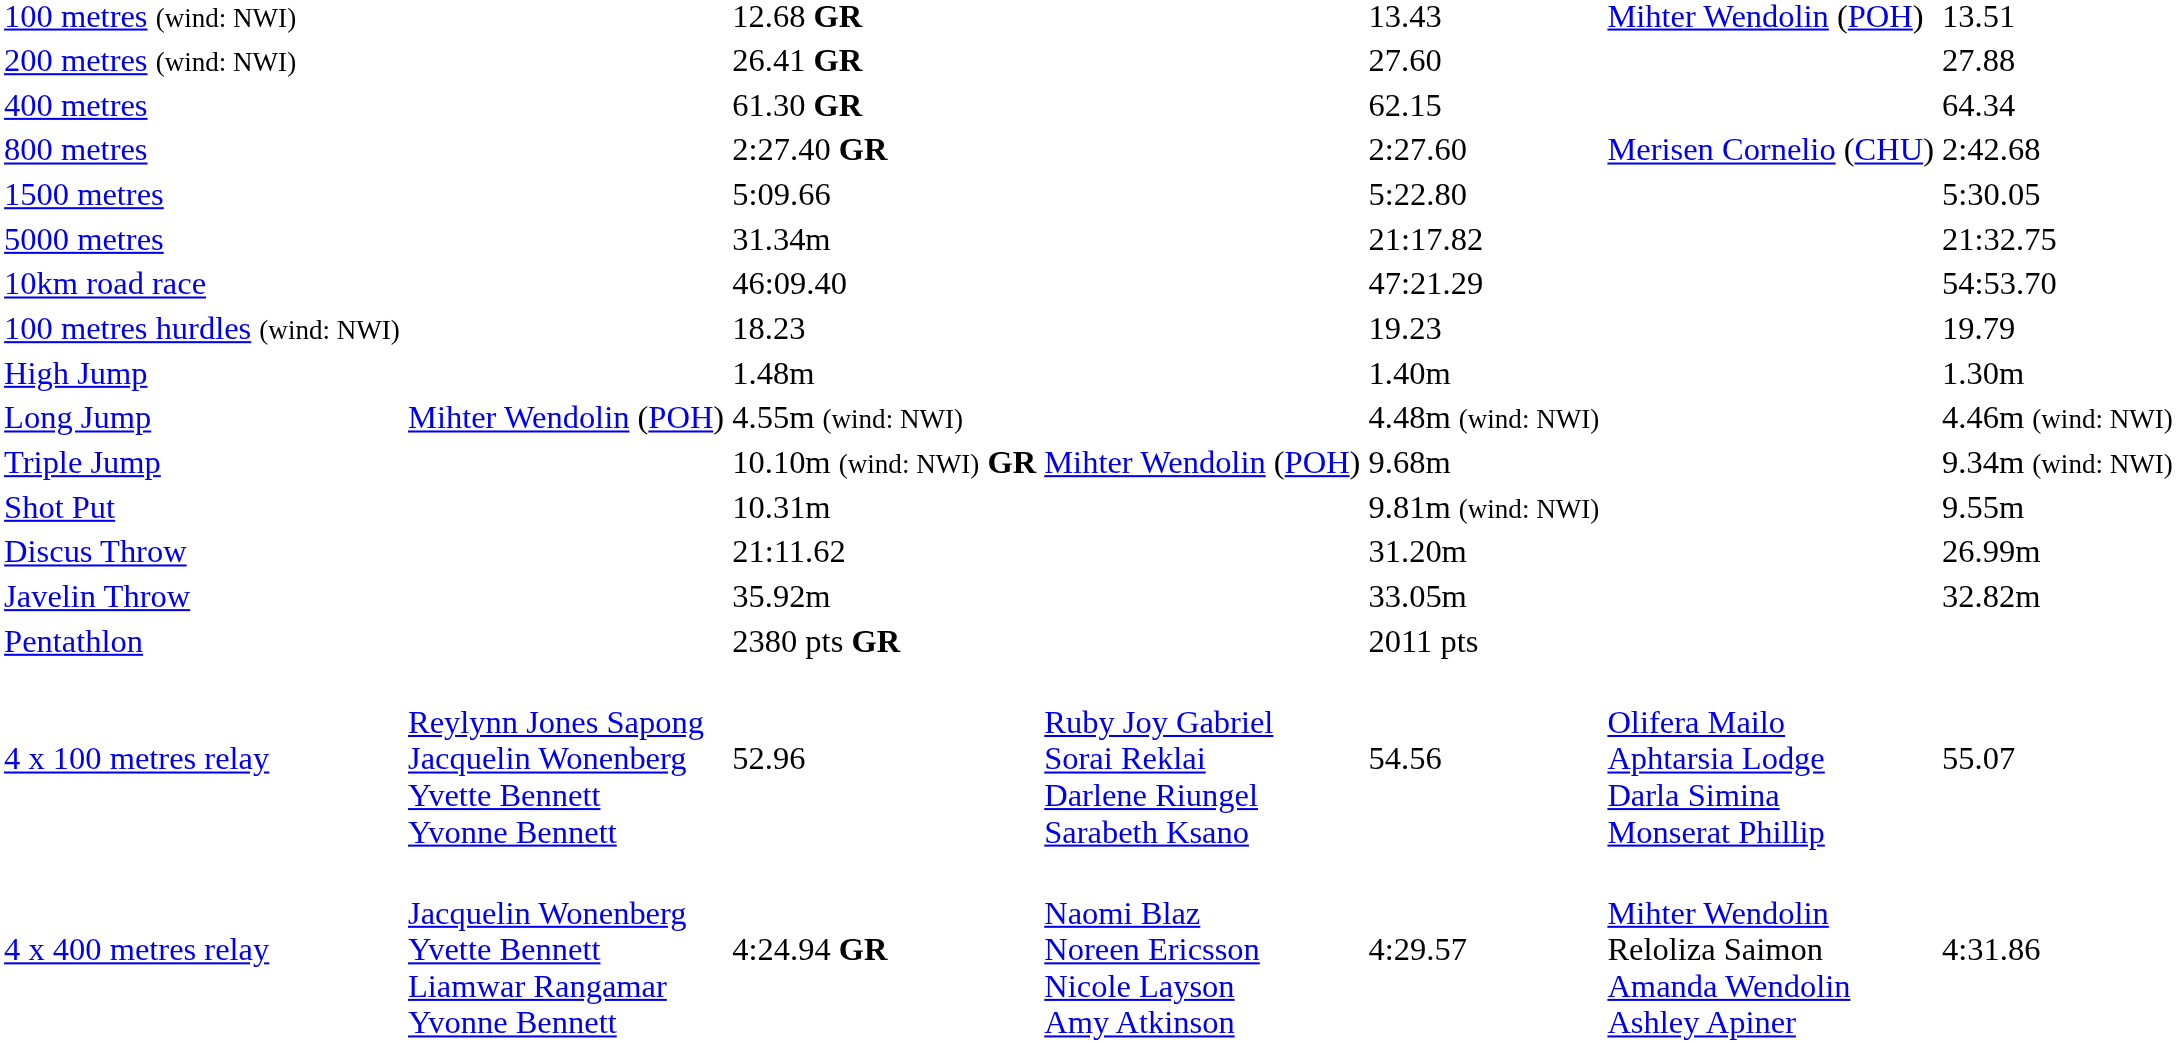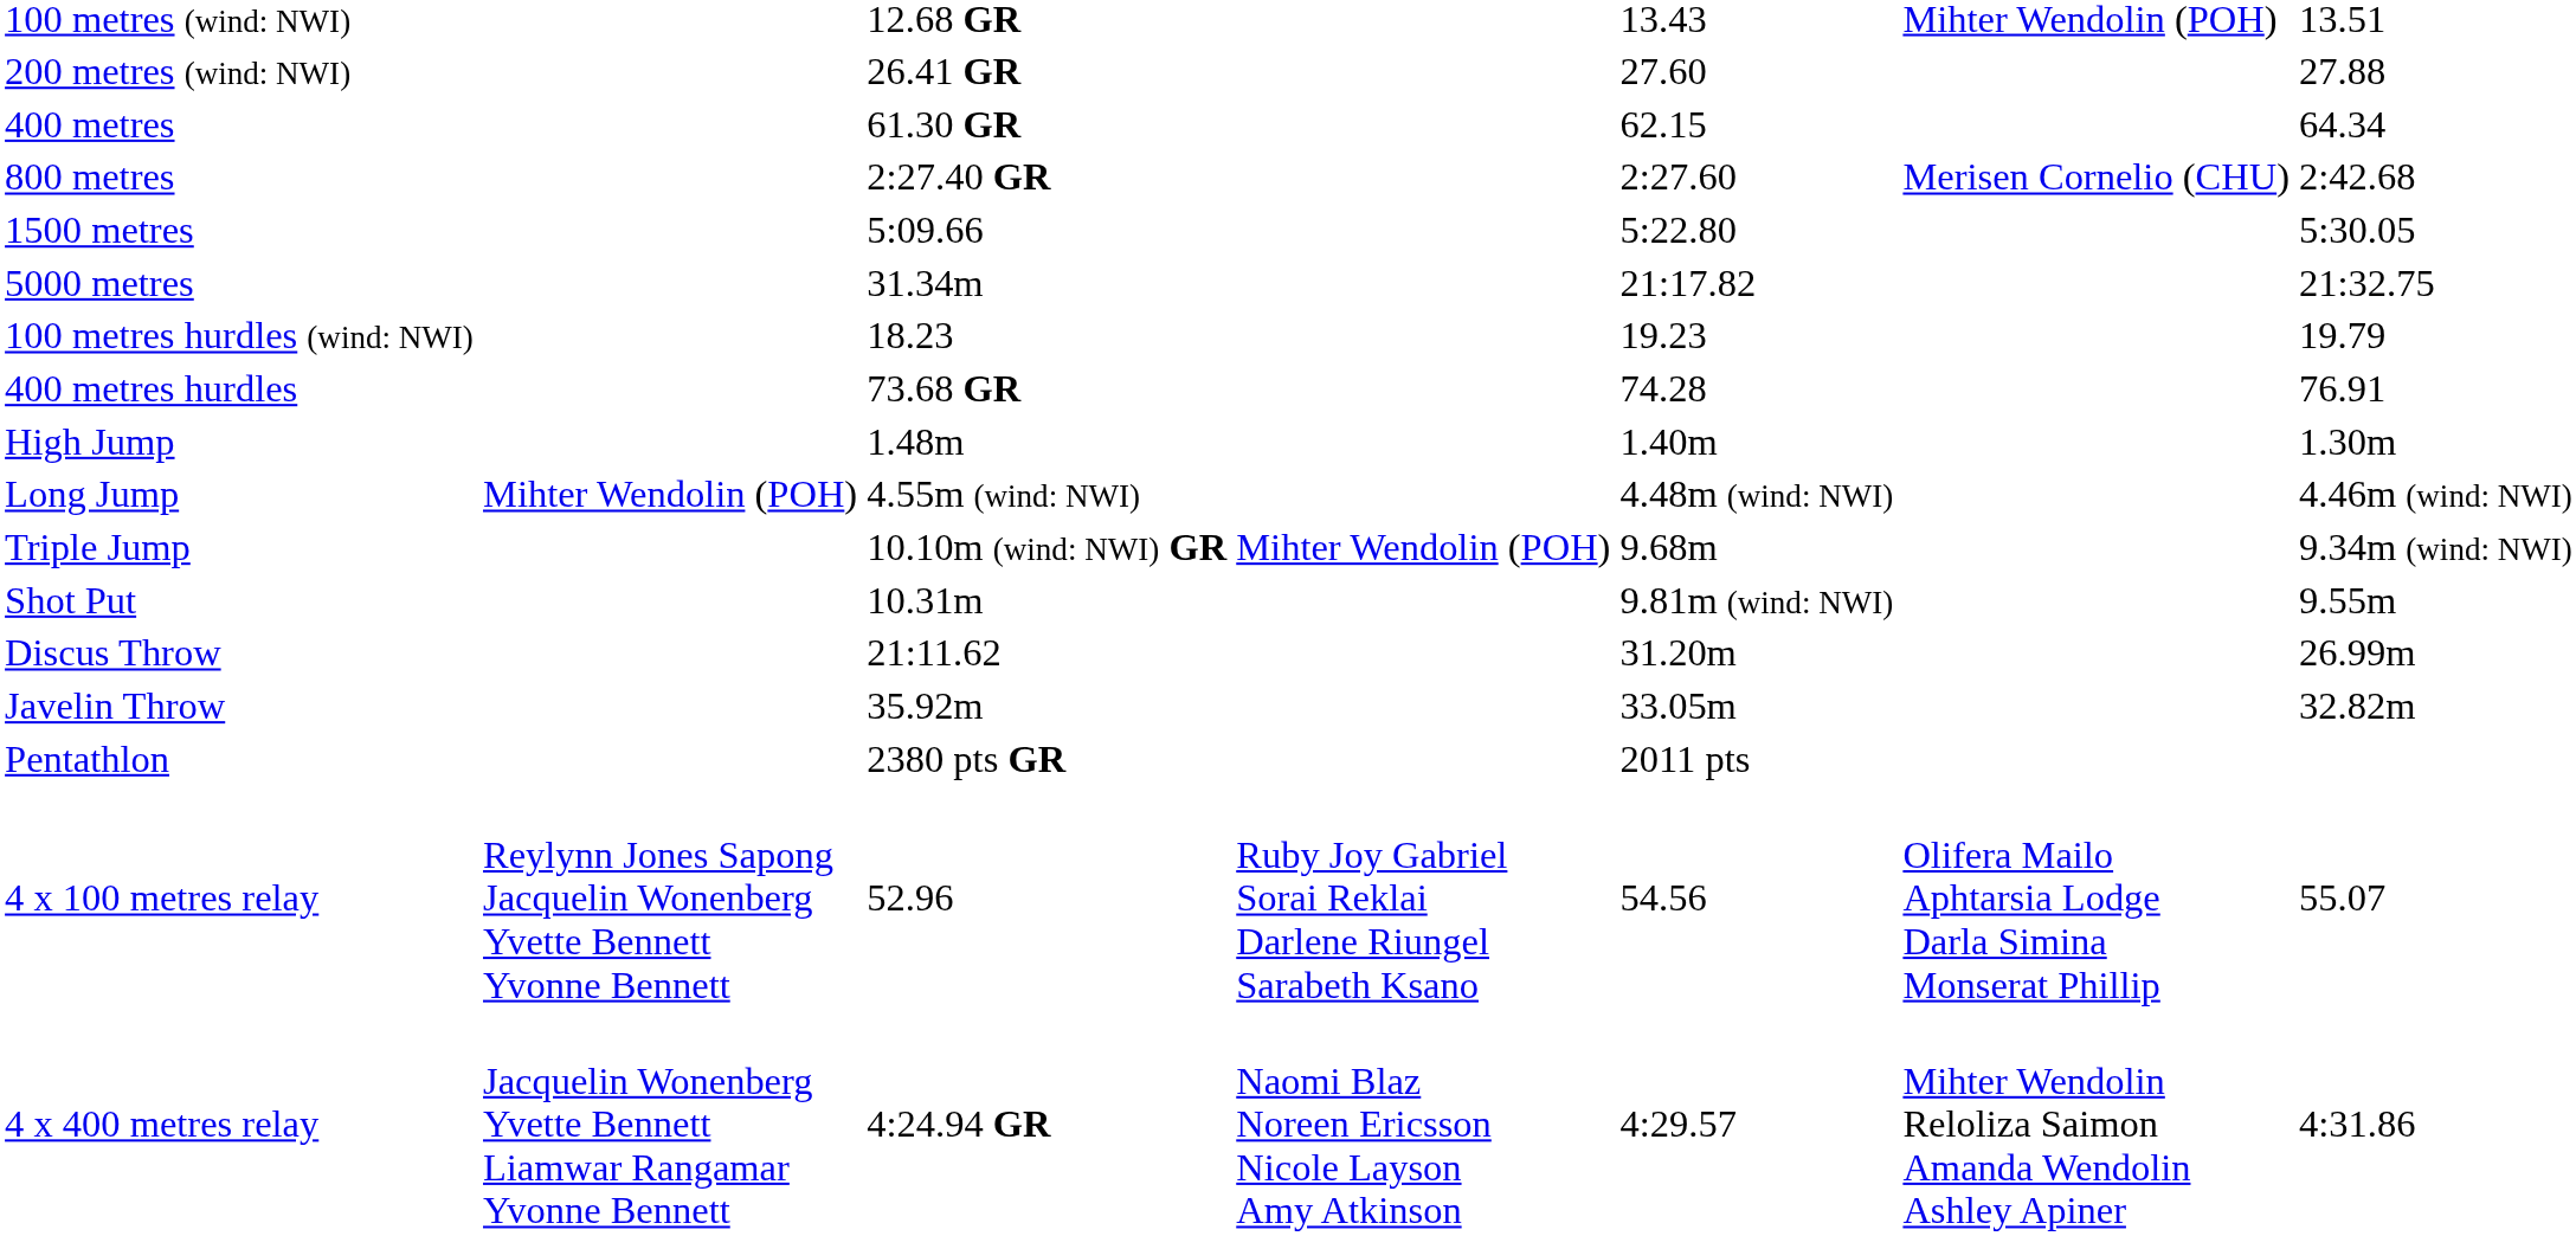- row: 10km road race | 46:09.40 | 47:21.29 | 54:53.70
+ row: 400 metres hurdles | 73.68 GR | 74.28 | 76.91
